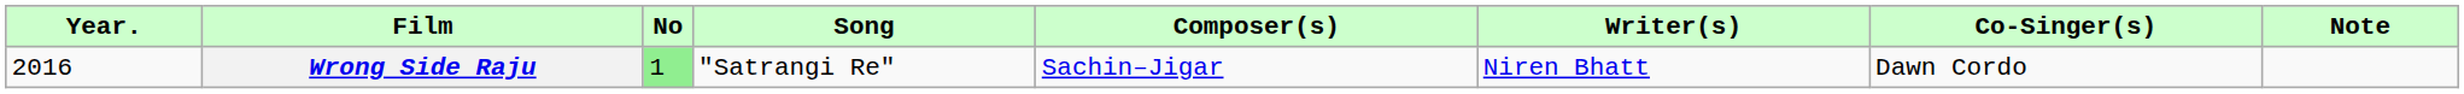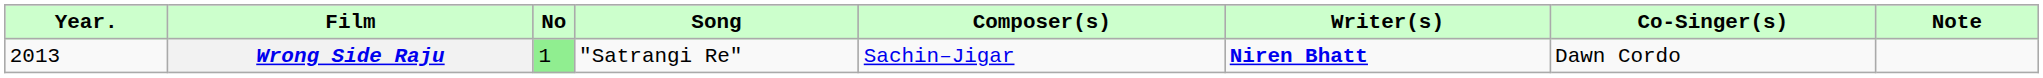Wrong Side Raju | Year.: 2016 -> 2013
Wrong Side Raju | Writer(s): normal -> bold
